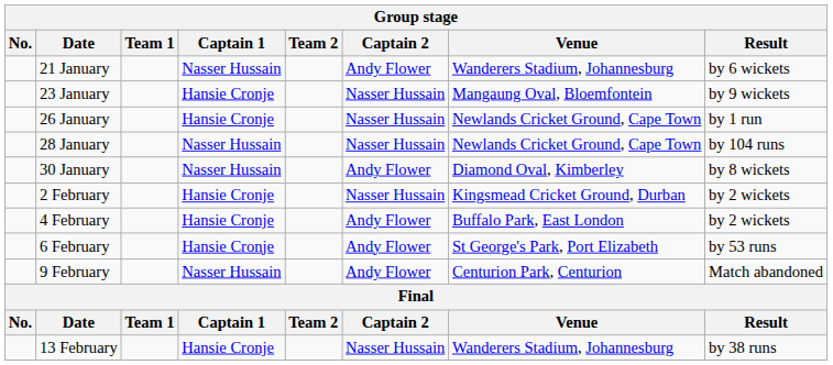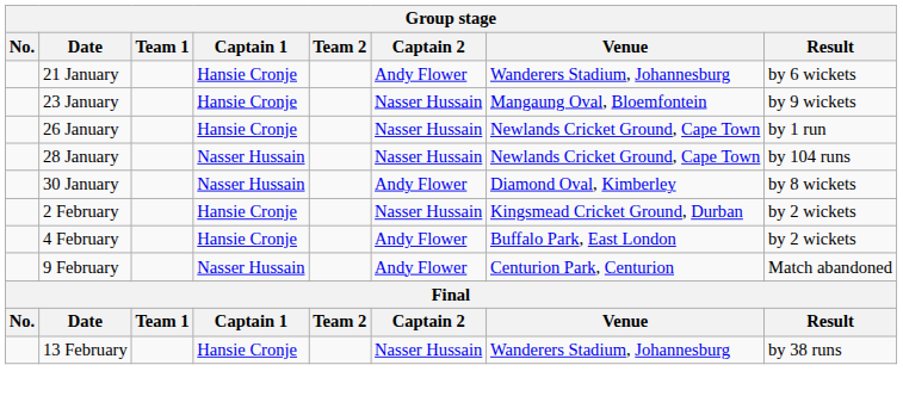21 January | Captain 1: Nasser Hussain -> Hansie Cronje
- row: 6 February | Hansie Cronje | Andy Flower | St George's Park, Port Elizabeth | by 53 runs
